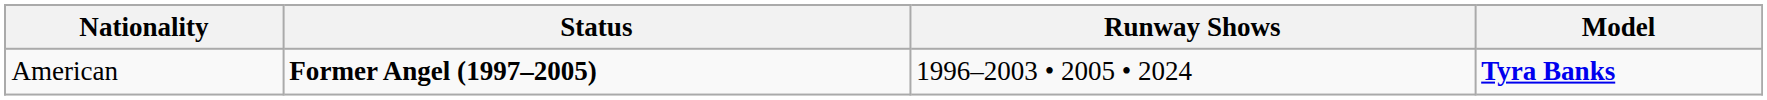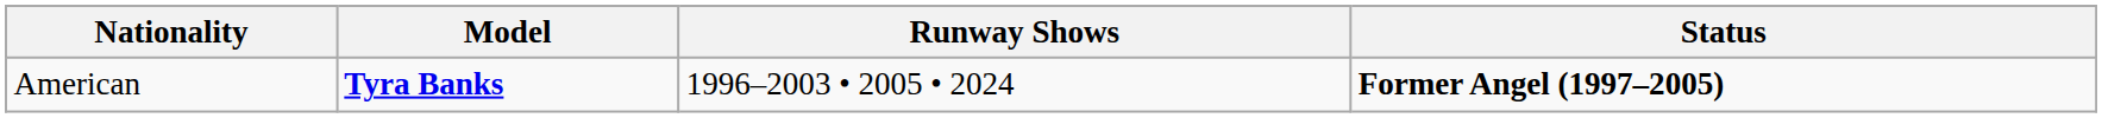columns swapped: Model <-> Status
